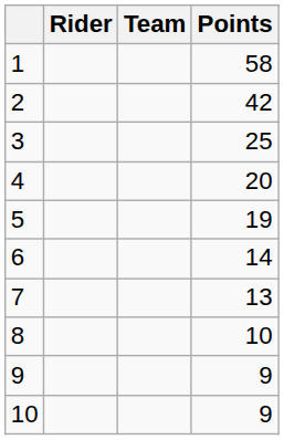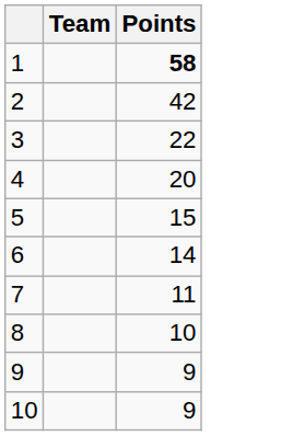- column: Rider
1 | Points: normal -> bold
3 | Points: 25 -> 22
5 | Points: 19 -> 15
7 | Points: 13 -> 11
